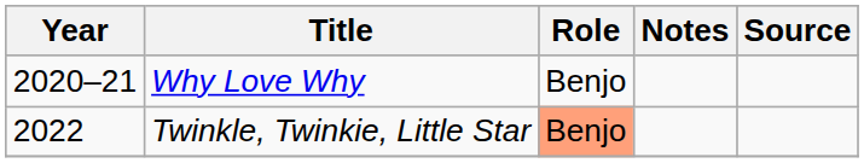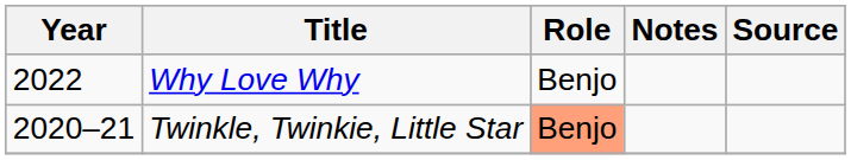Why Love Why | Year: 2020–21 -> 2022
Twinkle, Twinkie, Little Star | Year: 2022 -> 2020–21
